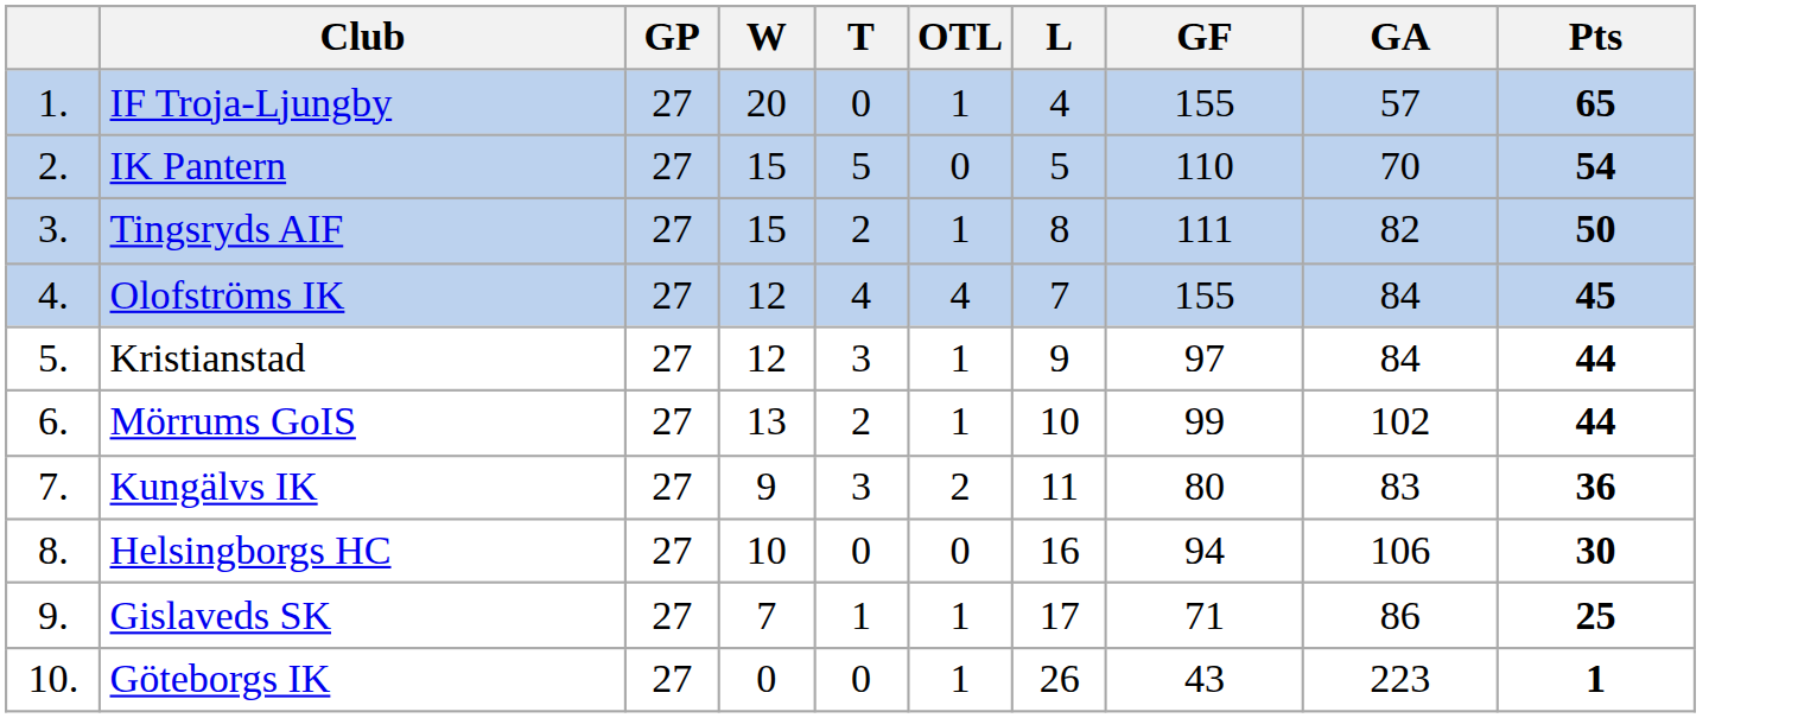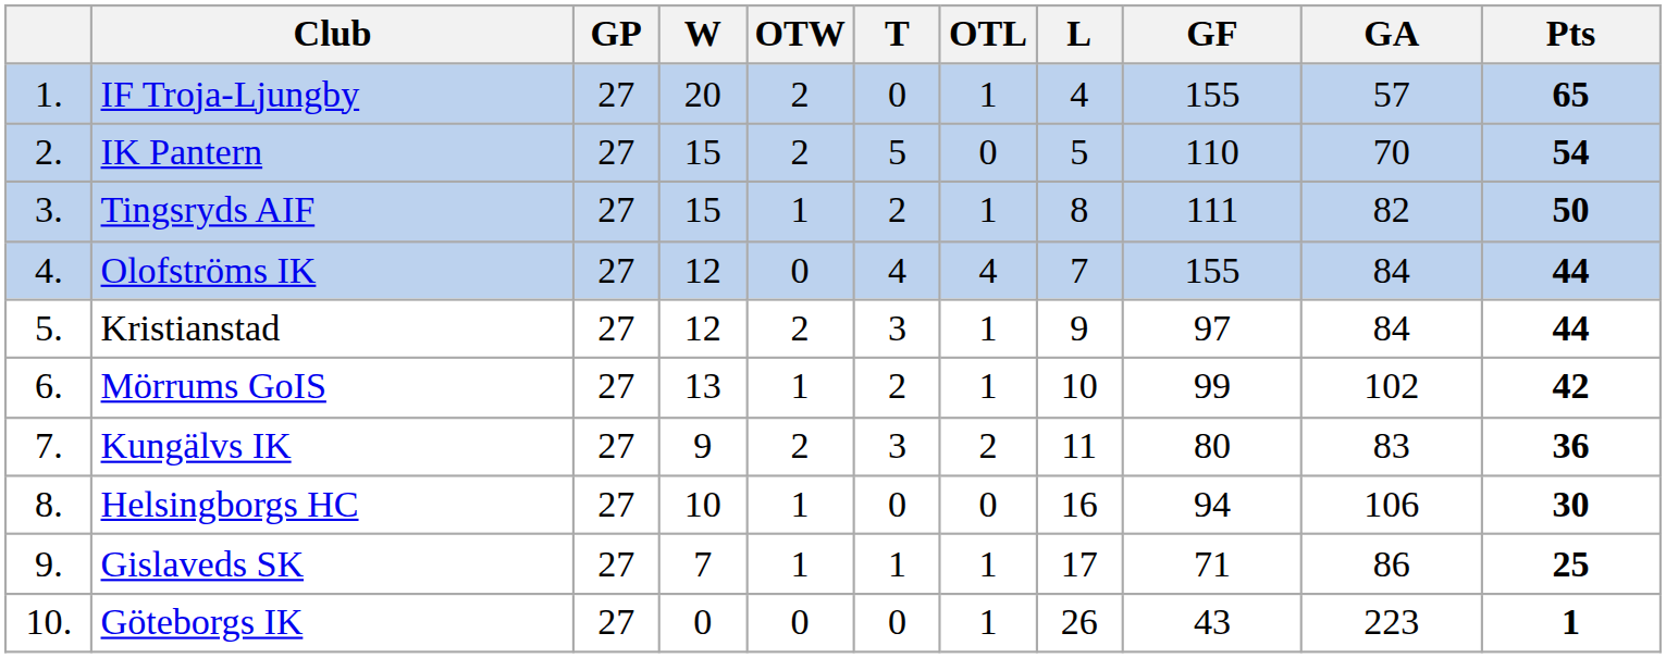+ column: OTW | 2 | 2 | 1 | 0 | 2 | 1 | 2 | 1 | 1 | 0
Olofströms IK | Pts: 45 -> 44
Mörrums GoIS | Pts: 44 -> 42
